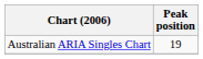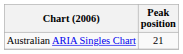Australian ARIA Singles Chart | Peak position: 19 -> 21
